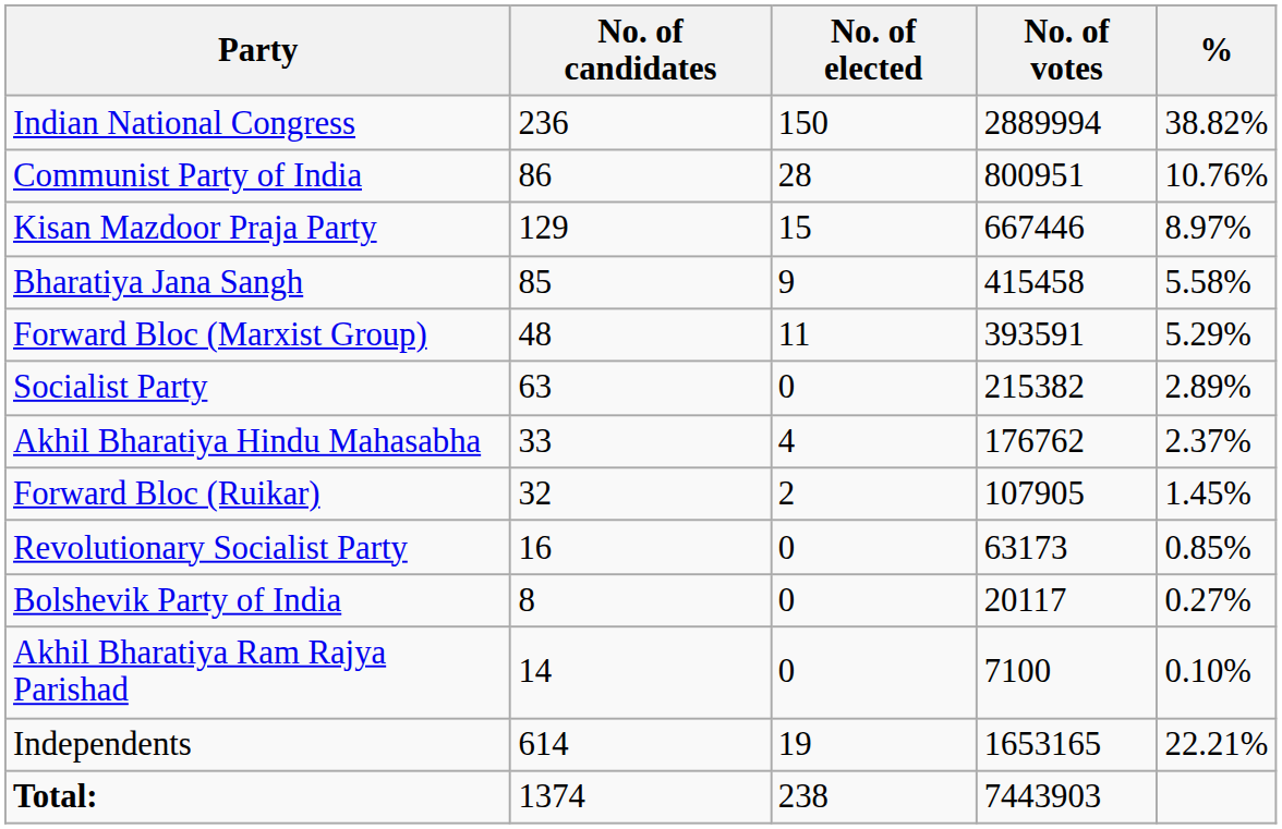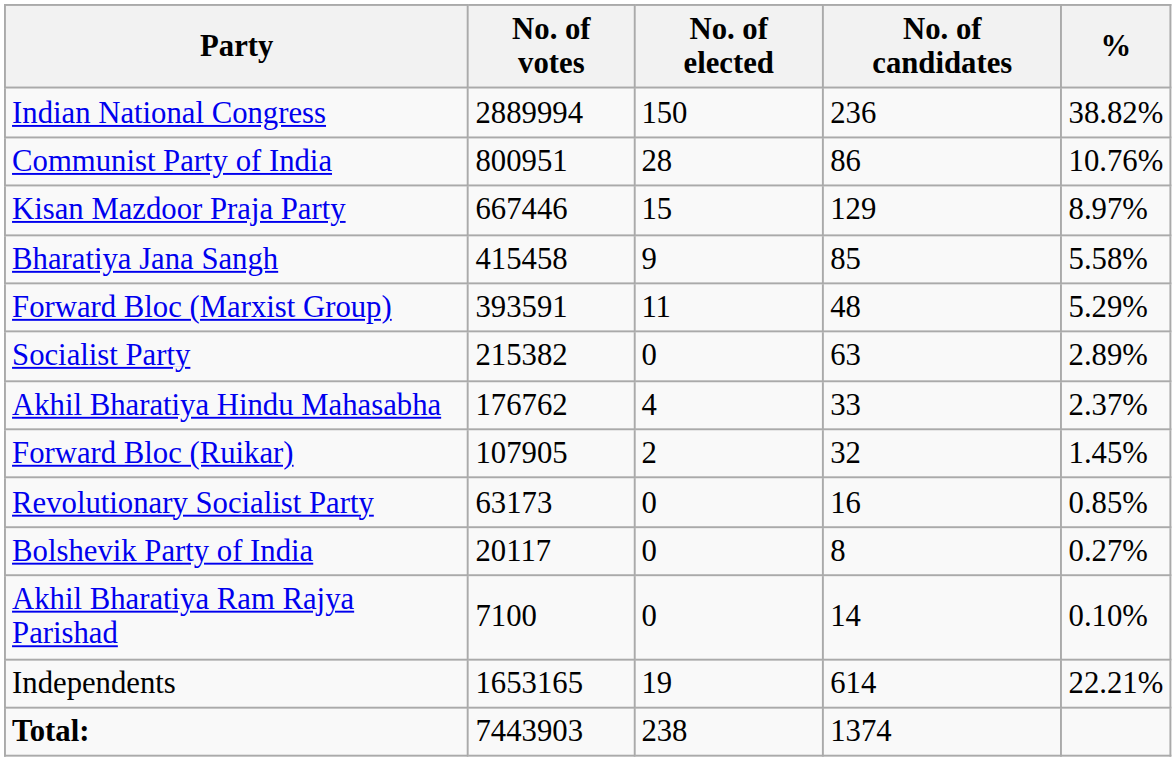columns swapped: No. of candidates <-> No. of votes
